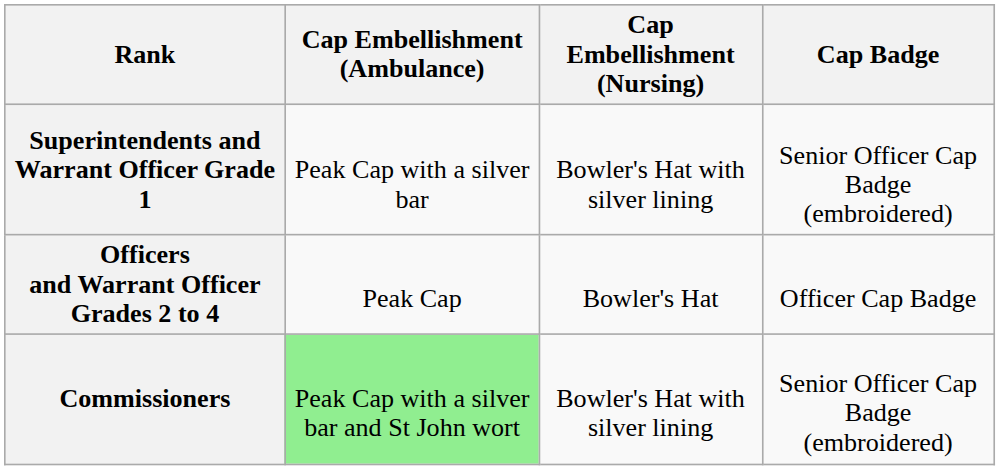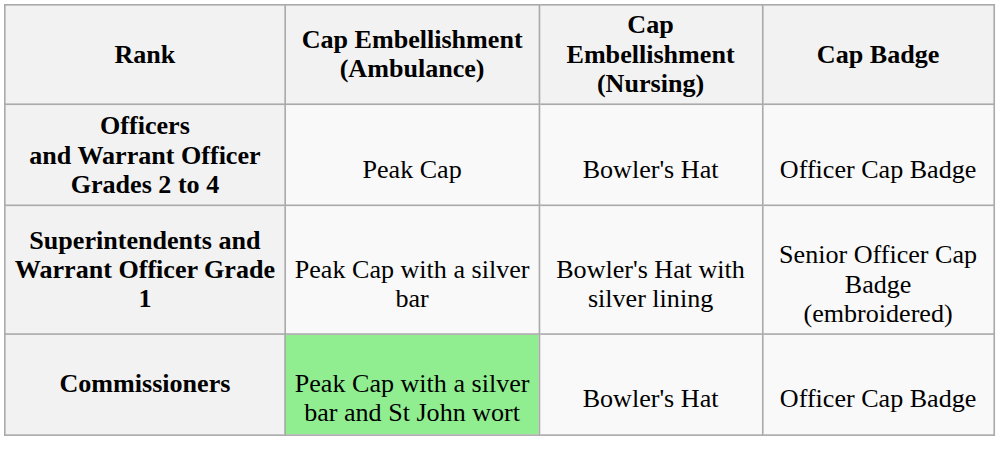rows swapped: Officers and Warrant Officer Grades 2 to 4 <-> Superintendents and Warrant Officer Grade 1
Commissioners | Cap Embellishment (Nursing): Bowler's Hat with silver lining -> Bowler's Hat
Commissioners | Cap Badge: Senior Officer Cap Badge (embroidered) -> Officer Cap Badge
